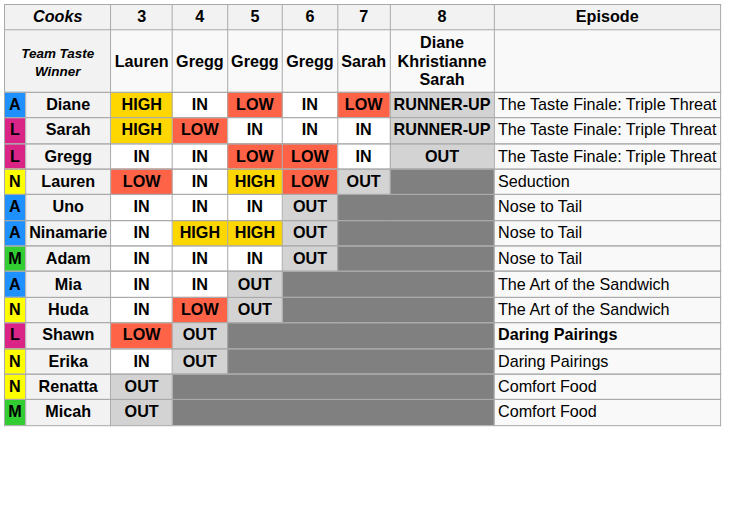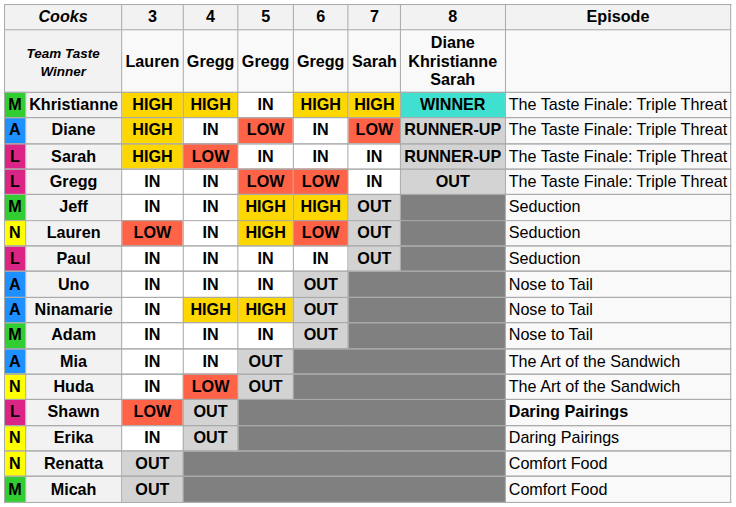+ row: M | Khristianne | HIGH | HIGH | IN | HIGH | HIGH | WINNER | The Taste Finale: Triple Threat
+ row: M | Jeff | IN | IN | HIGH | HIGH | OUT | Seduction
+ row: L | Paul | IN | IN | IN | IN | OUT | Seduction
